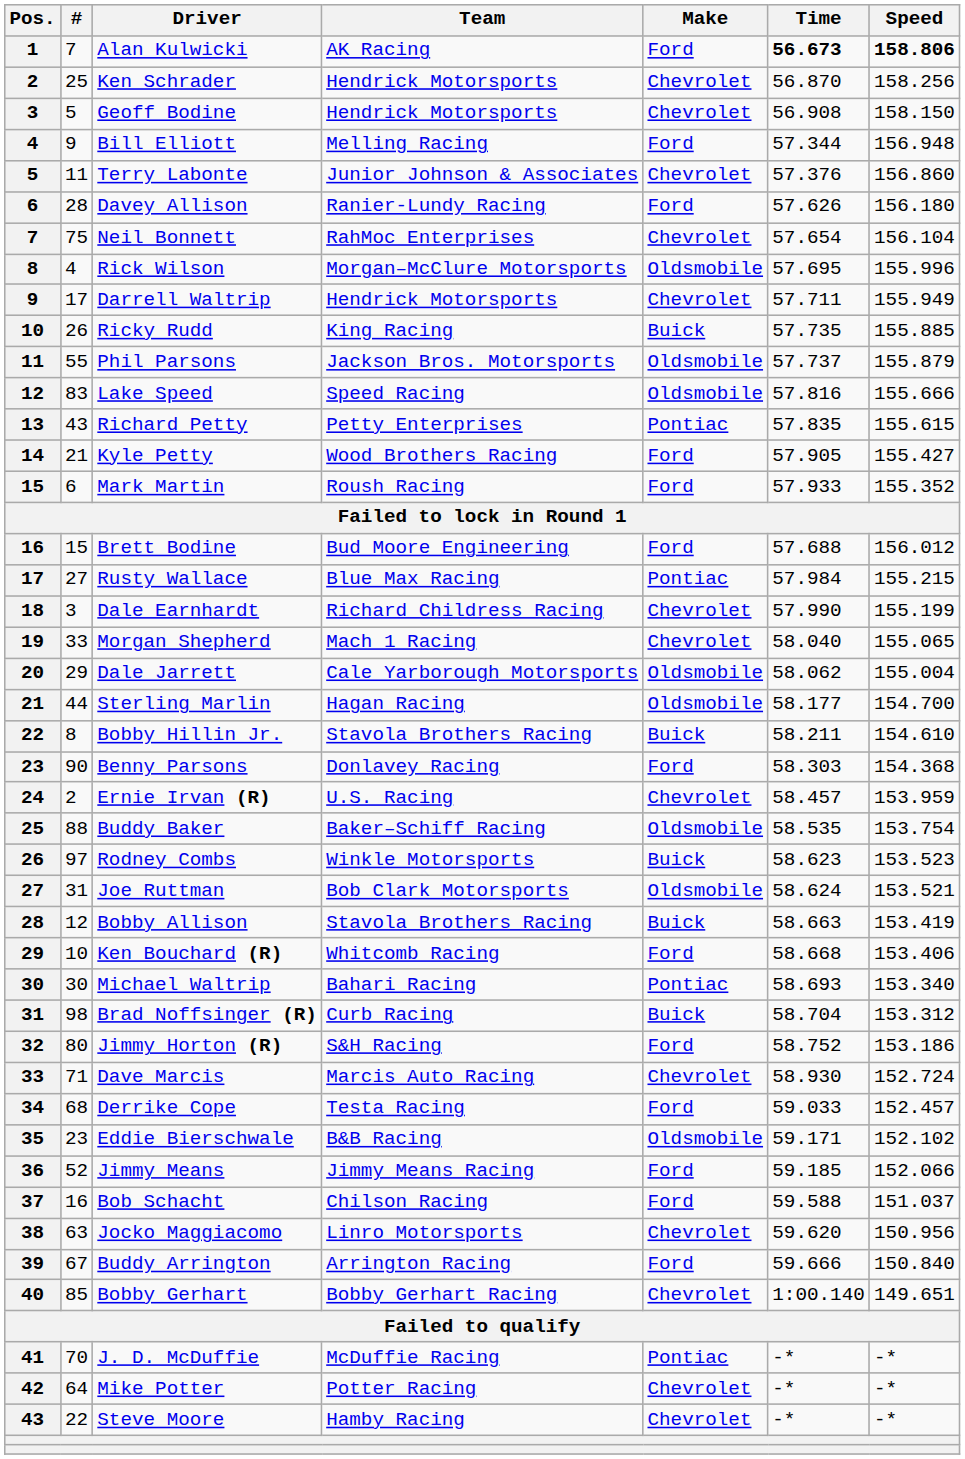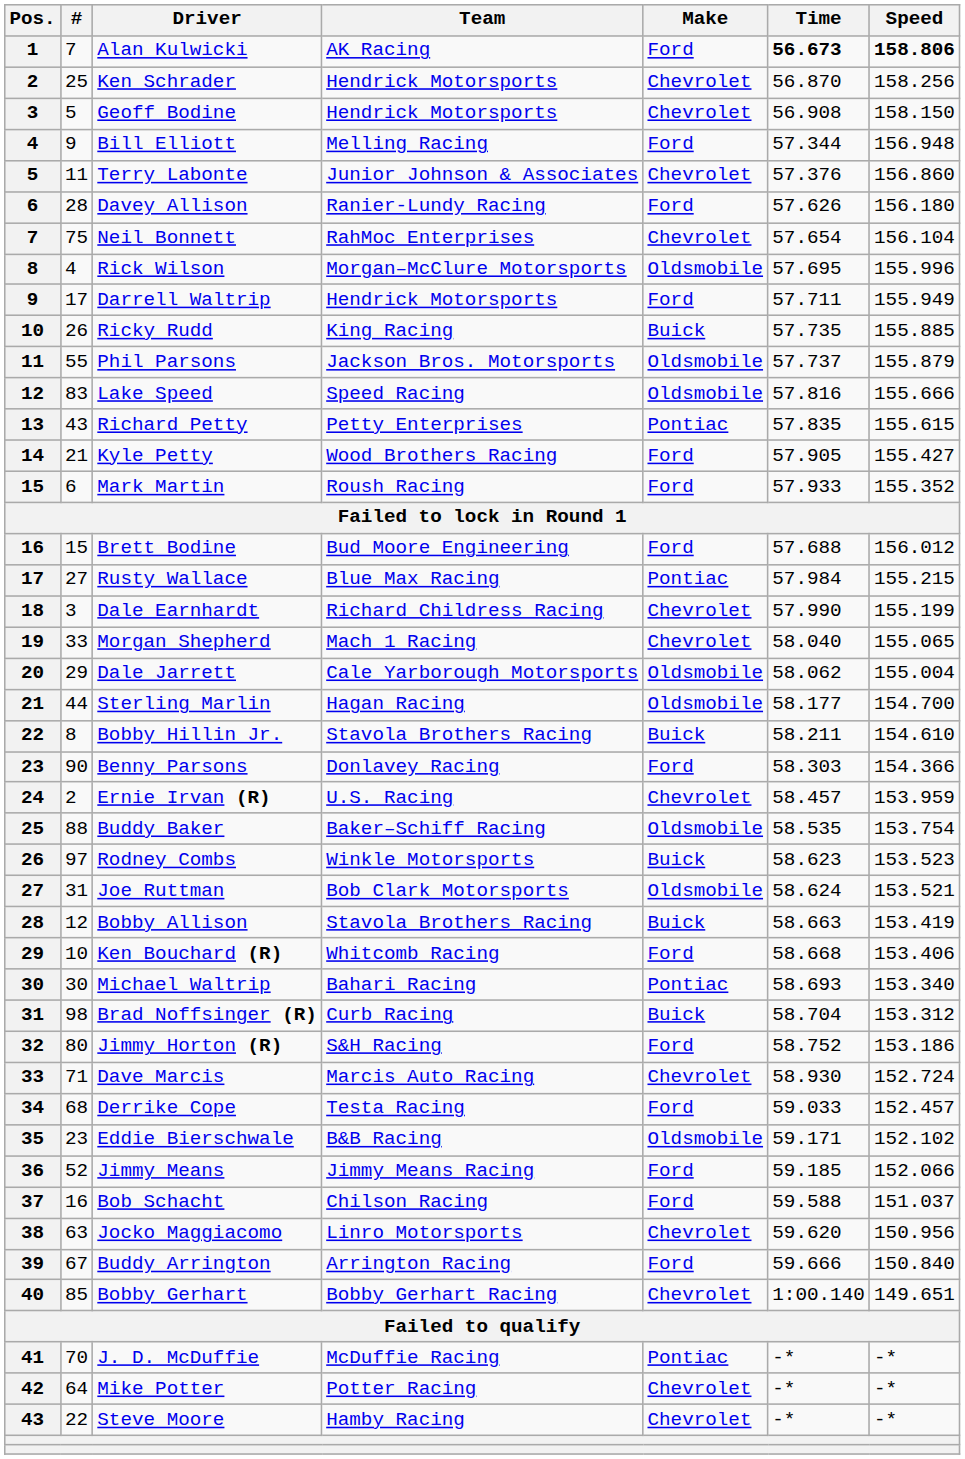Darrell Waltrip | Make: Chevrolet -> Ford
Benny Parsons | Speed: 154.368 -> 154.366
